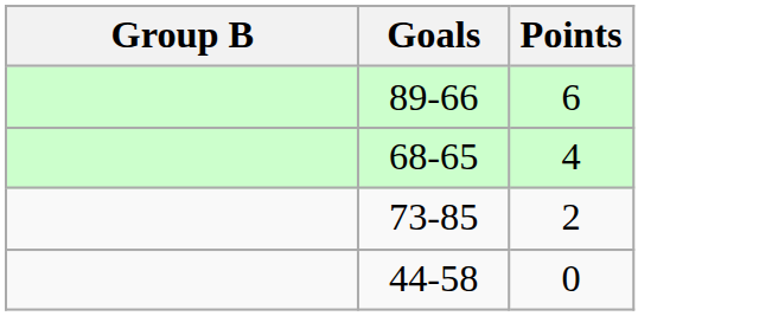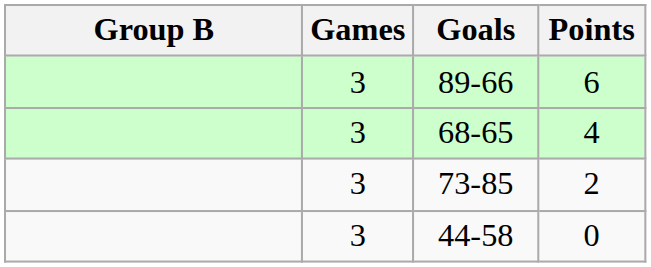+ column: Games | 3 | 3 | 3 | 3
